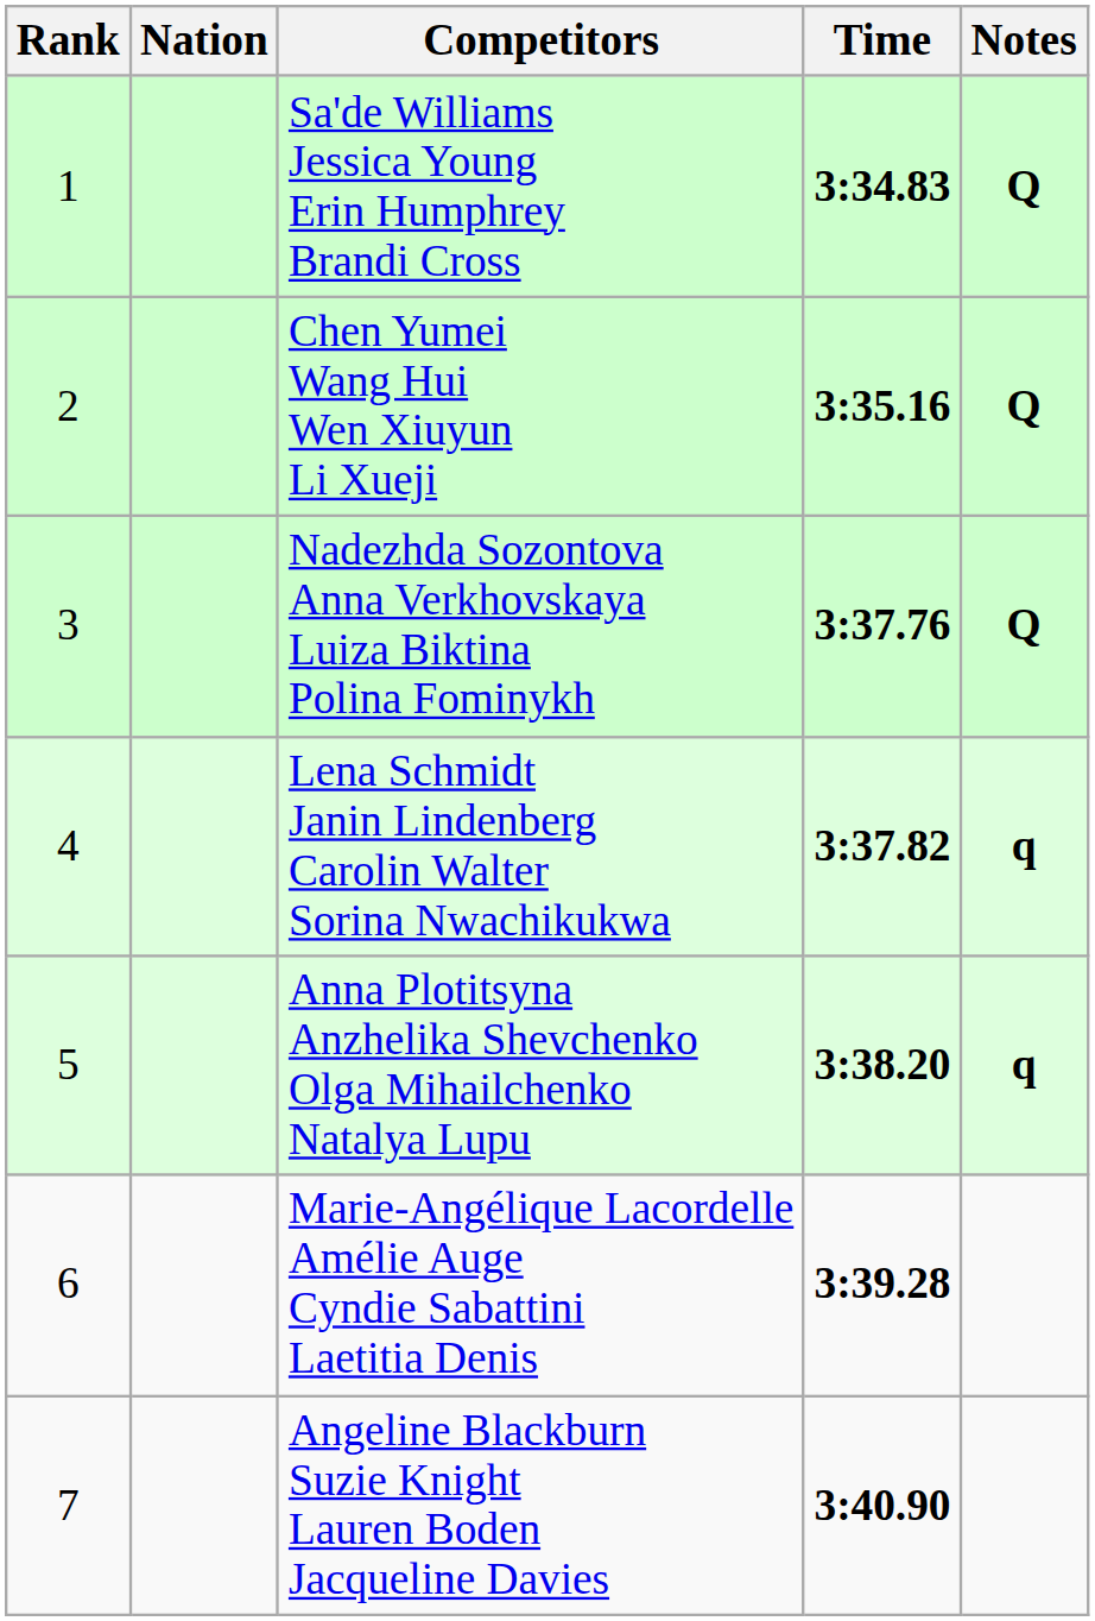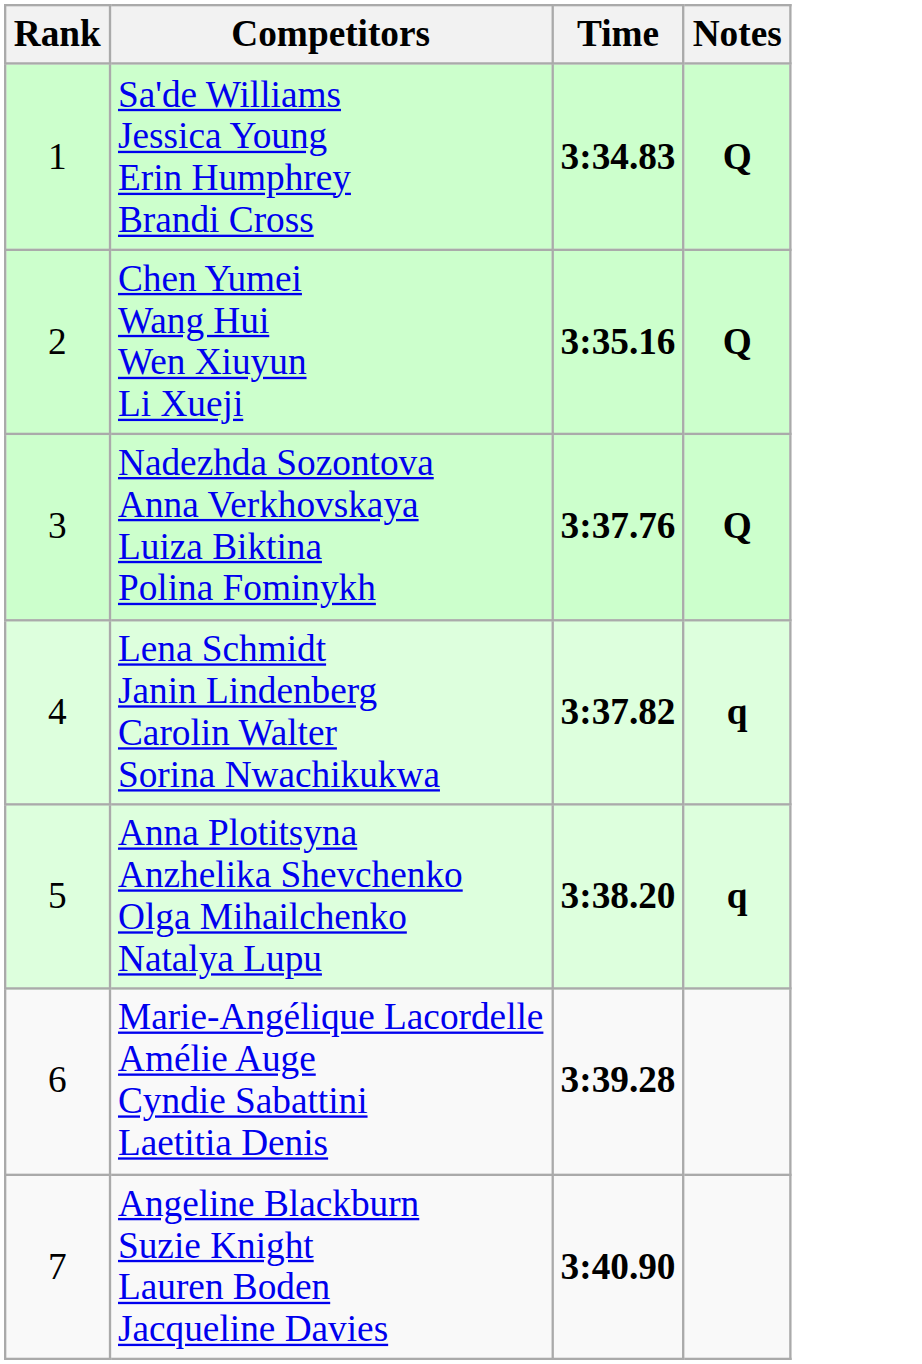- column: Nation
